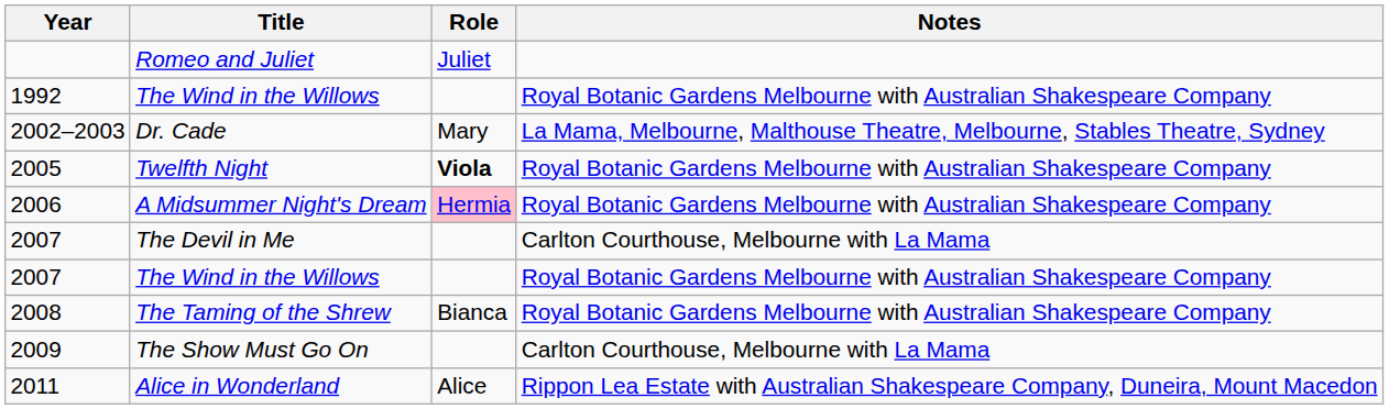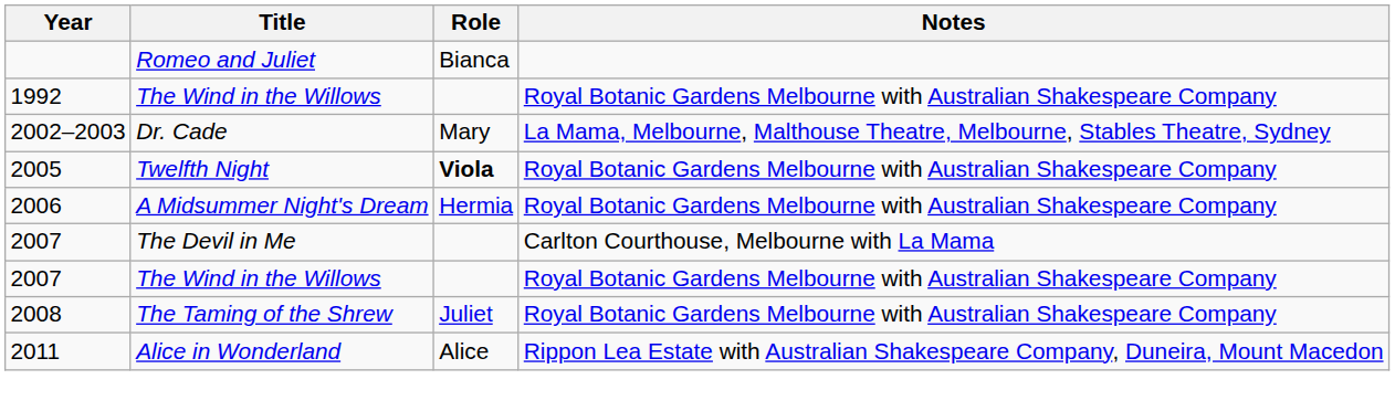Romeo and Juliet | Role: Juliet -> Bianca
A Midsummer Night's Dream | Role: pink background -> no background
The Taming of the Shrew | Role: Bianca -> Juliet
- row: 2009 | The Show Must Go On | Carlton Courthouse, Melbourne with La Mama
